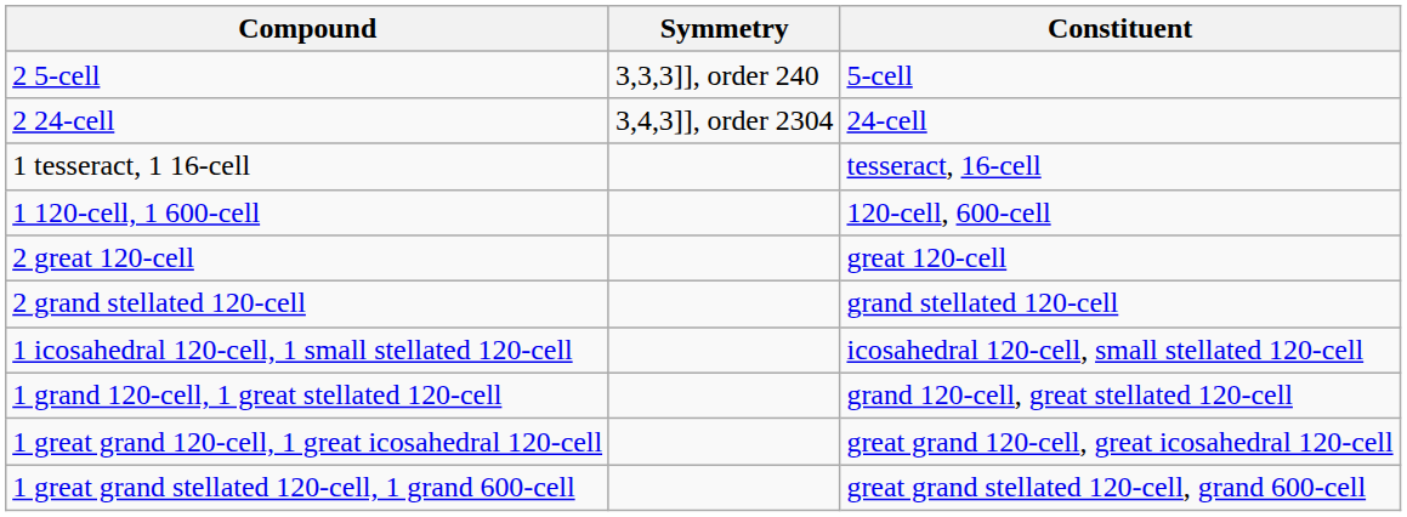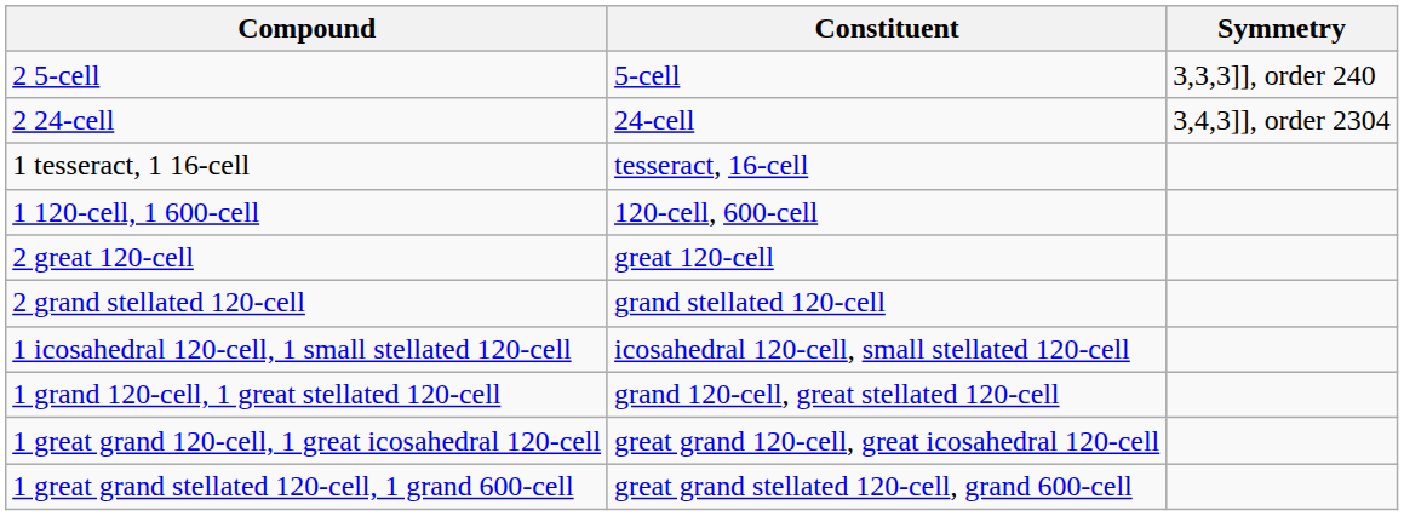columns swapped: Constituent <-> Symmetry
